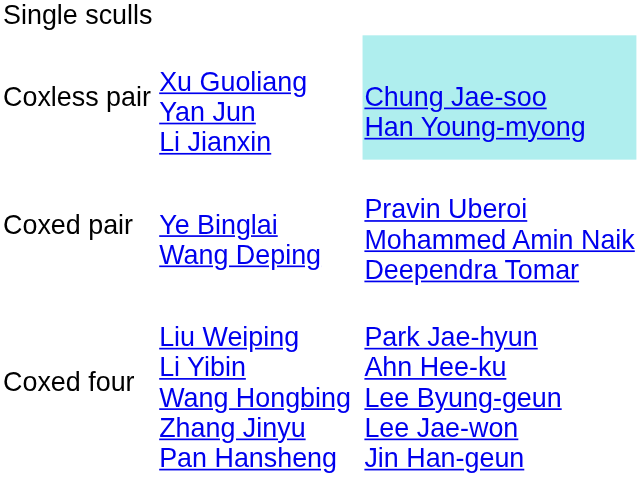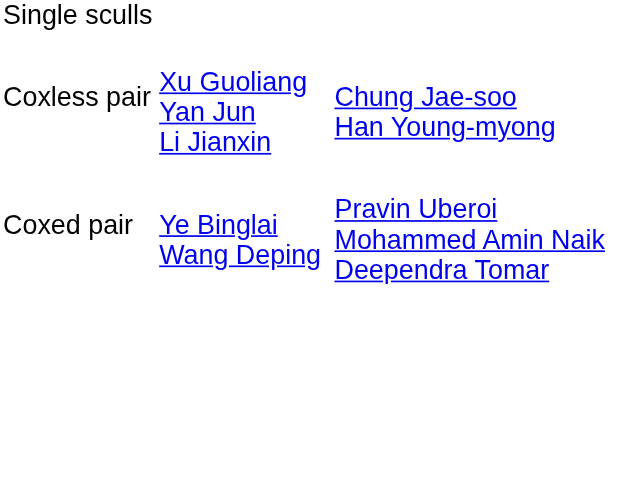Coxless pair | column 4: paleturquoise background -> no background
- row: Coxed four | Liu Weiping Li Yibin Wang Hongbing Zhang Jinyu Pan Hansheng | Park Jae-hyun Ahn Hee-ku Lee Byung-geun Lee Jae-won Jin Han-geun
